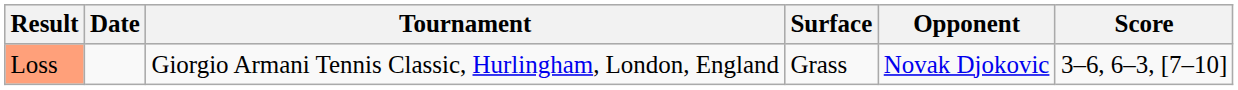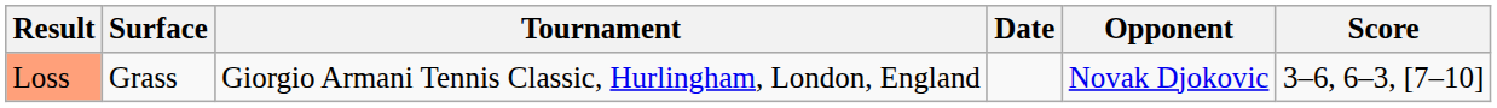columns swapped: Date <-> Surface
